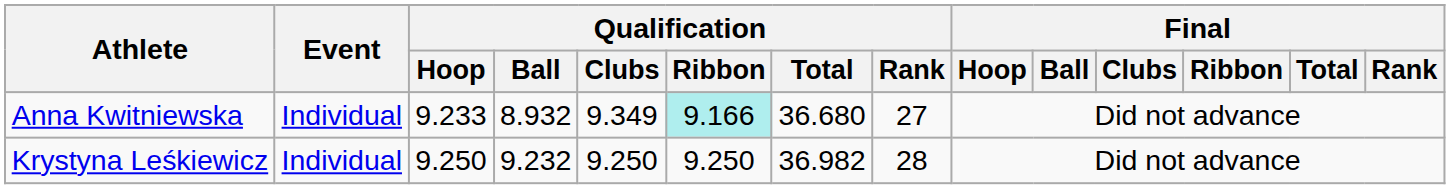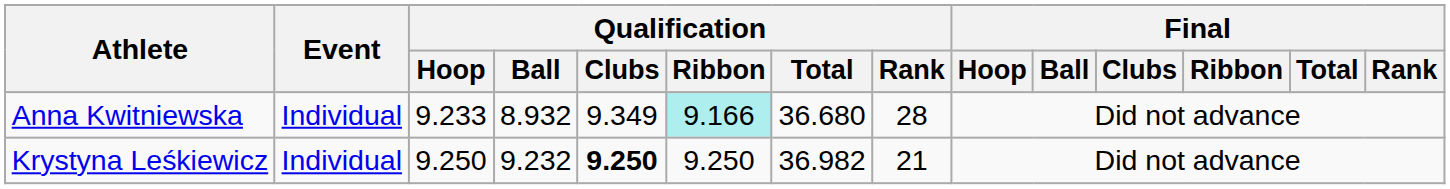Anna Kwitniewska | Qualification / Rank: 27 -> 28
Krystyna Leśkiewicz | Qualification / Clubs: normal -> bold
Krystyna Leśkiewicz | Qualification / Rank: 28 -> 21
